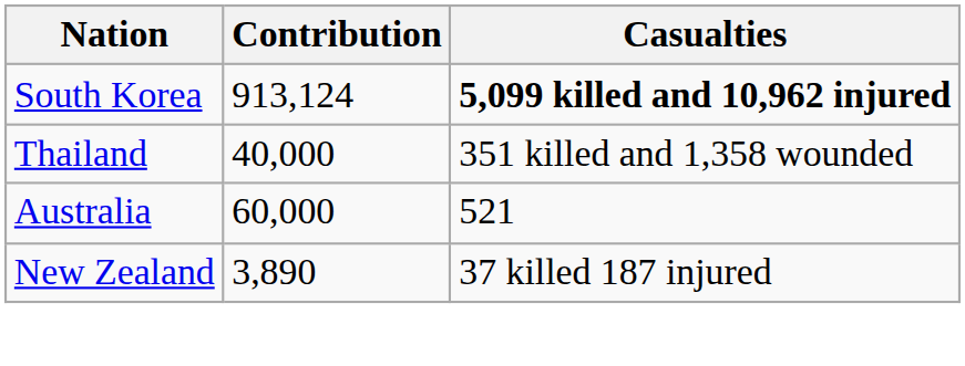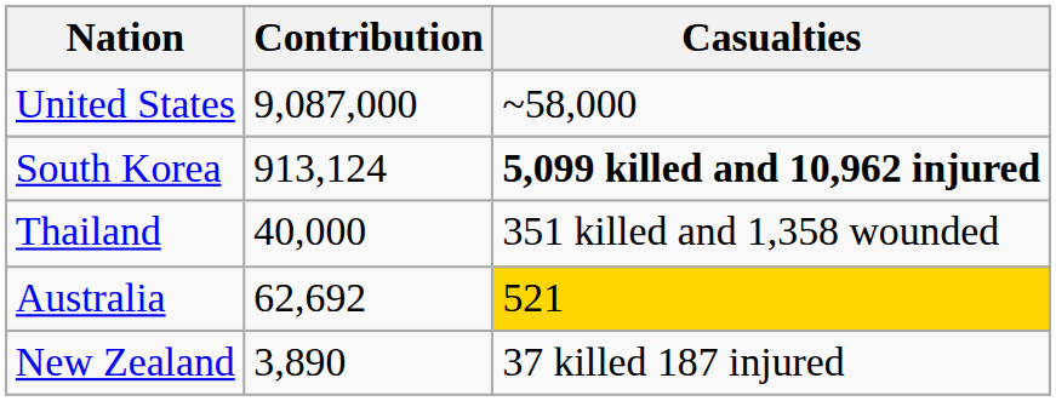+ row: United States | 9,087,000 | ~58,000
Australia | Contribution: 60,000 -> 62,692
Australia | Casualties: no background -> gold background
